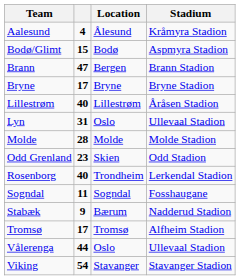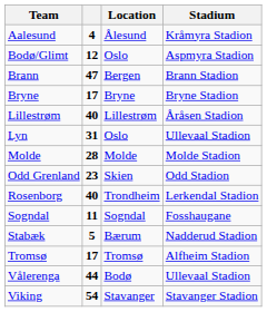Bodø/Glimt | column 2: 15 -> 12
Bodø/Glimt | Location: Bodø -> Oslo
Stabæk | column 2: 9 -> 5
Vålerenga | Location: Oslo -> Bodø
